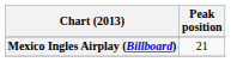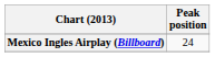Mexico Ingles Airplay (Billboard) | Peak position: 21 -> 24
